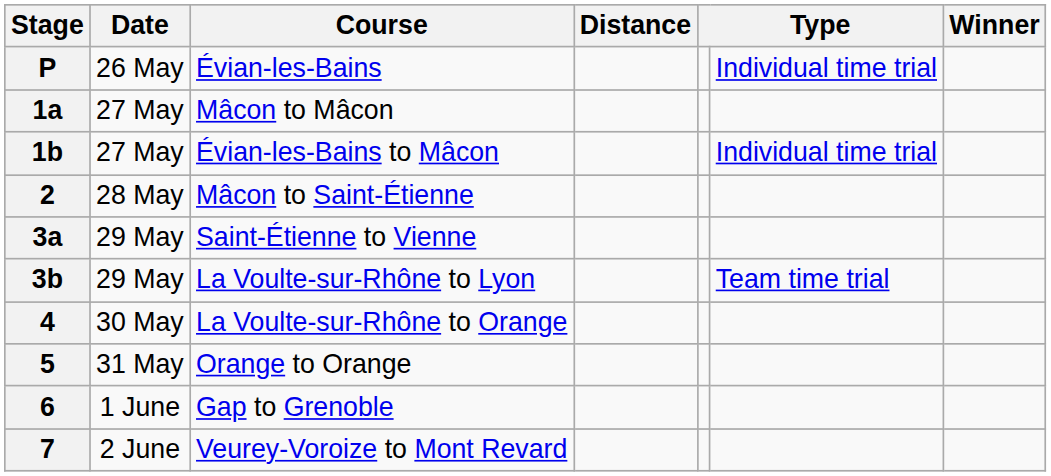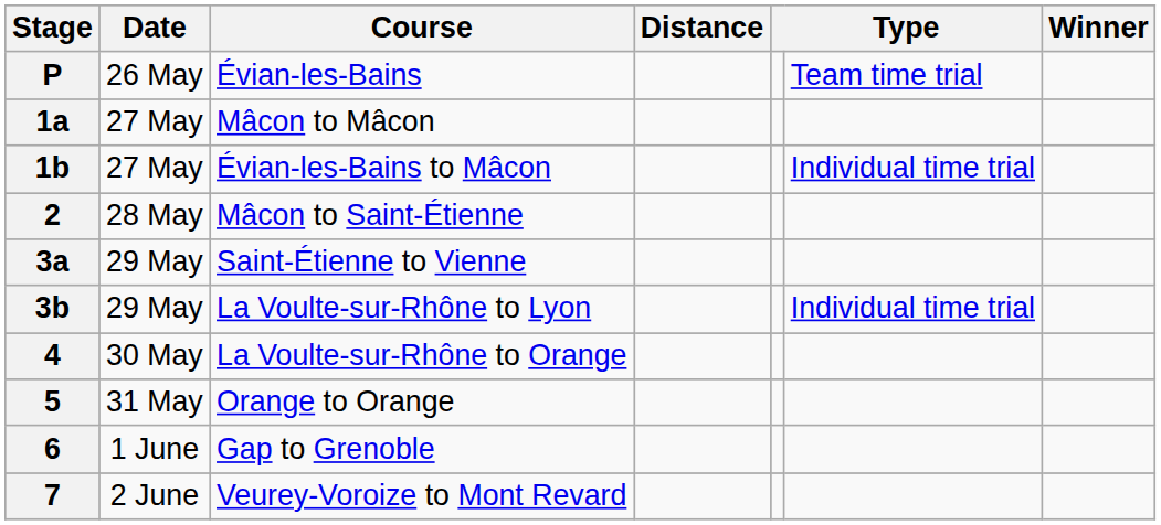P | column 6: Individual time trial -> Team time trial
3b | column 6: Team time trial -> Individual time trial
